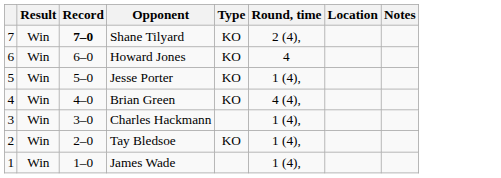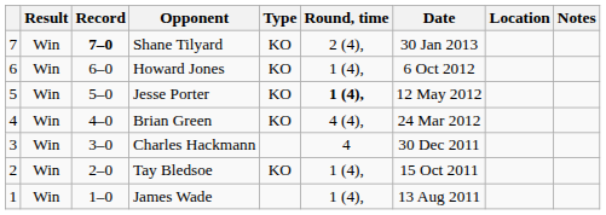+ column: Date | 30 Jan 2013 | 6 Oct 2012 | 12 May 2012 | 24 Mar 2012 | 30 Dec 2011 | 15 Oct 2011 | 13 Aug 2011
Howard Jones | Round, time: 4 -> 1 (4),
Jesse Porter | Round, time: normal -> bold
Charles Hackmann | Round, time: 1 (4), -> 4
